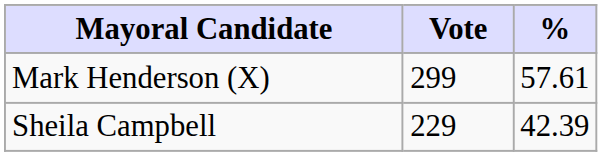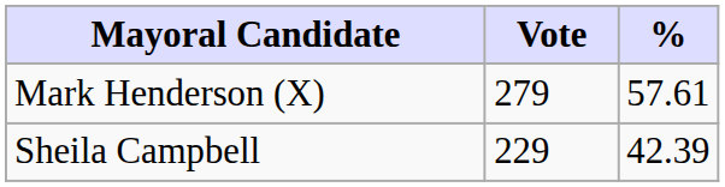Mark Henderson (X) | Vote: 299 -> 279
